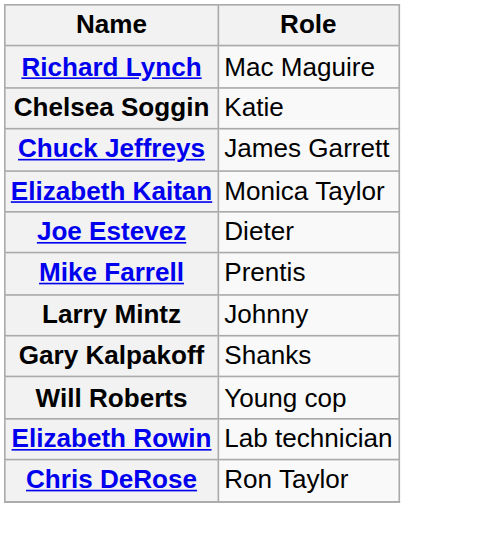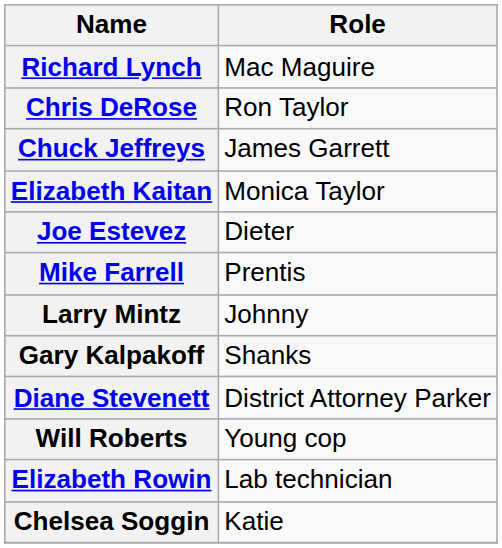rows swapped: Chris DeRose <-> Chelsea Soggin
+ row: Diane Stevenett | District Attorney Parker
